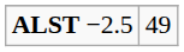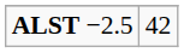ALST −2.5 | column 2: 49 -> 42
